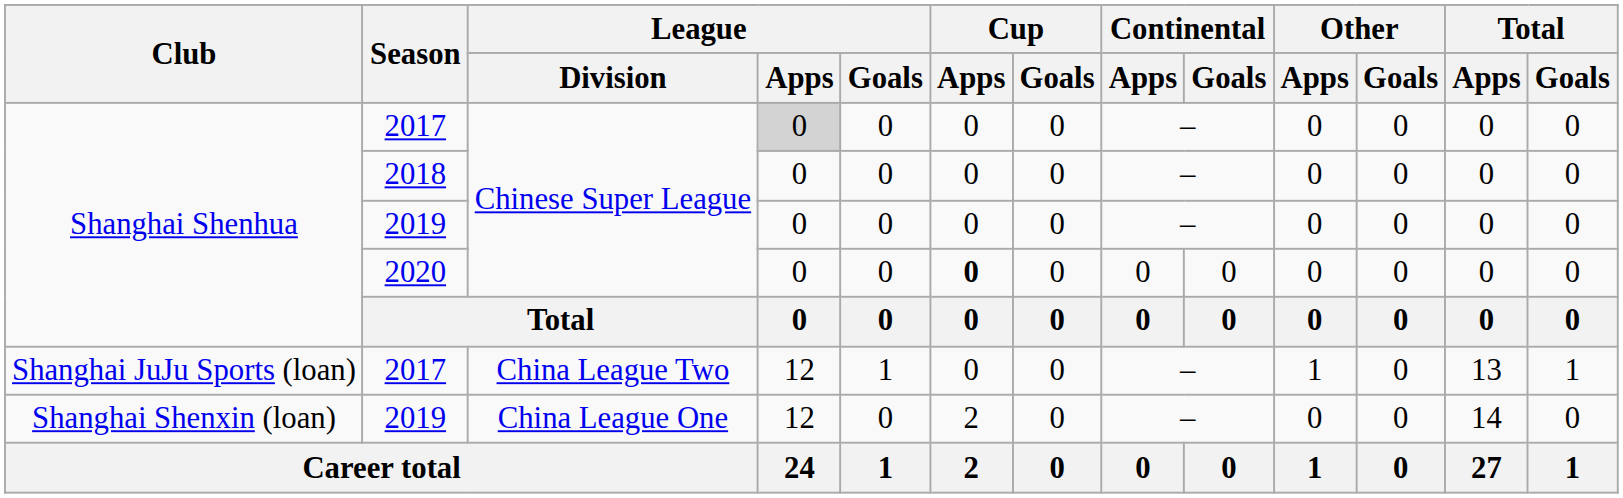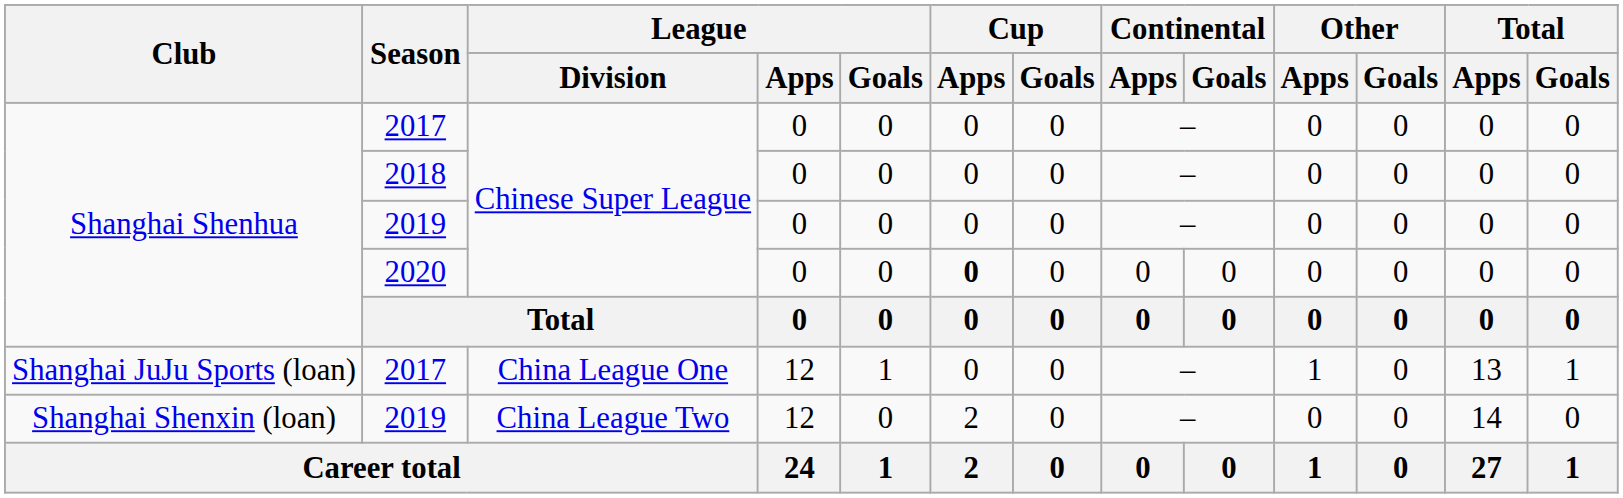Shanghai Shenhua / 2017 | League / Apps: lightgrey background -> no background
Shanghai JuJu Sports (loan) / 2017 | League / Division: China League Two -> China League One
Shanghai Shenxin (loan) / 2019 | League / Division: China League One -> China League Two
